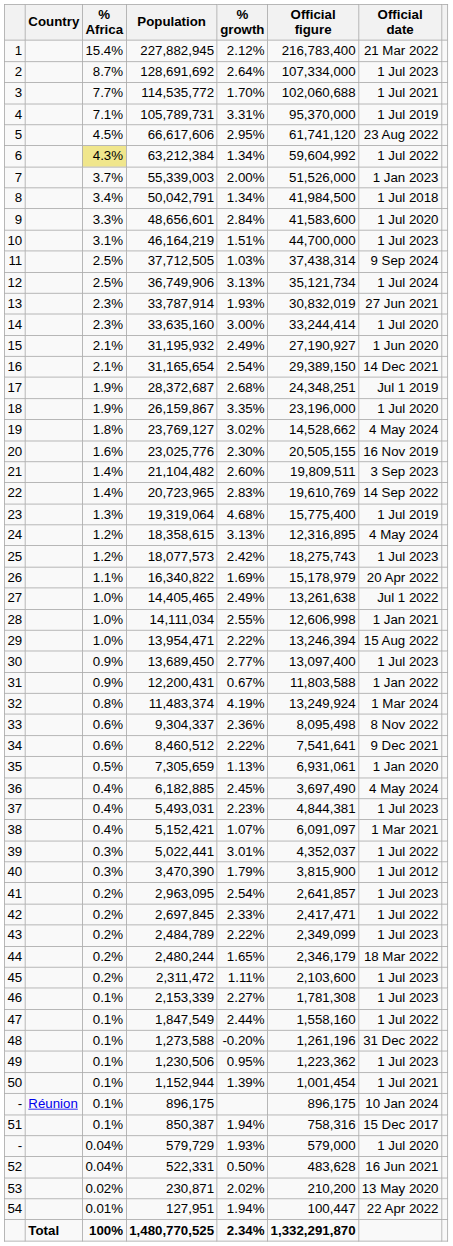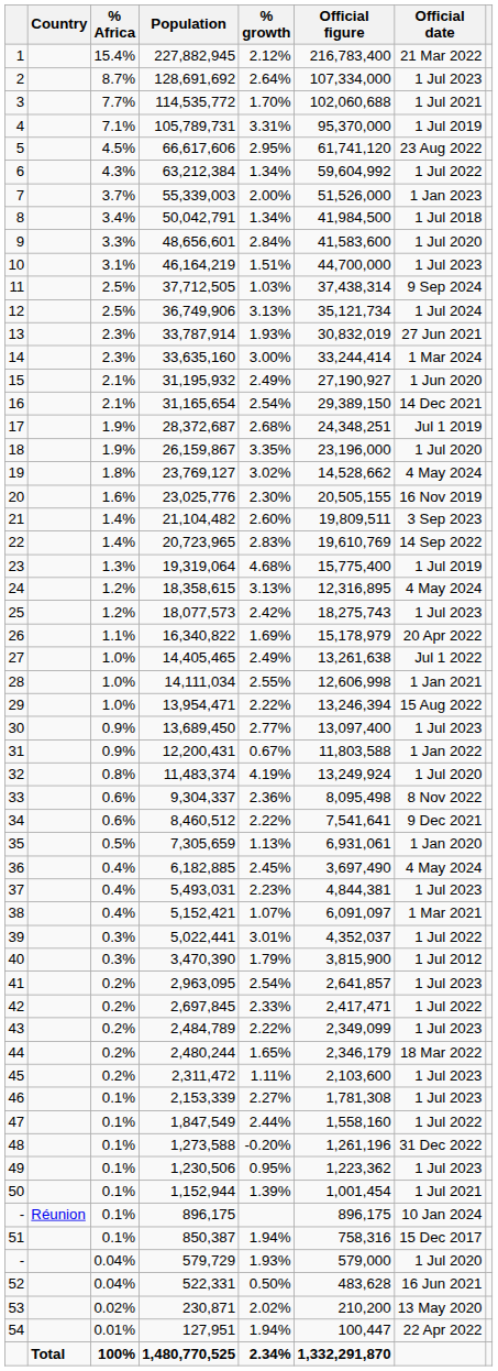63,212,384 | % Africa: khaki background -> no background
33,635,160 | Official date: 1 Jul 2020 -> 1 Mar 2024
11,483,374 | Official date: 1 Mar 2024 -> 1 Jul 2020
